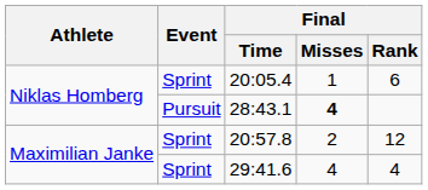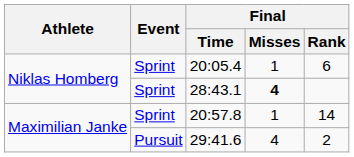28:43.1 | Event: Pursuit -> Sprint
20:57.8 | Final / Misses: 2 -> 1
20:57.8 | Final / Rank: 12 -> 14
29:41.6 | Event: Sprint -> Pursuit
29:41.6 | Final / Rank: 4 -> 2
